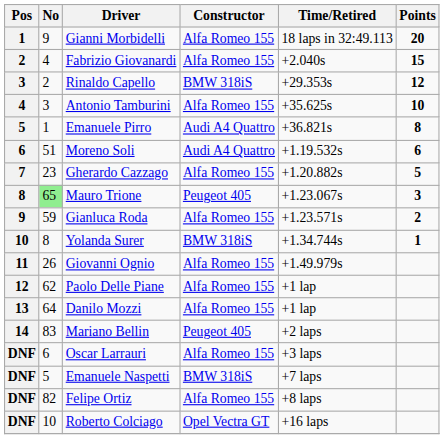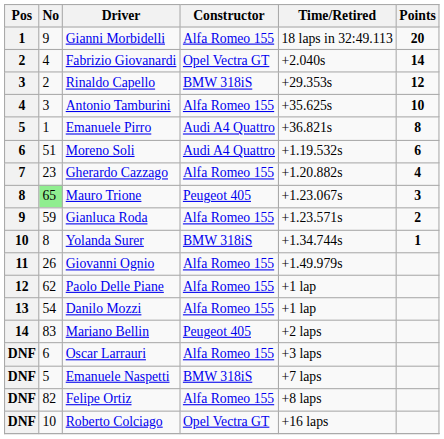Fabrizio Giovanardi | Constructor: Alfa Romeo 155 -> Opel Vectra GT
Fabrizio Giovanardi | Points: 15 -> 14
Gherardo Cazzago | Points: 5 -> 4
Danilo Mozzi | No: 64 -> 54
